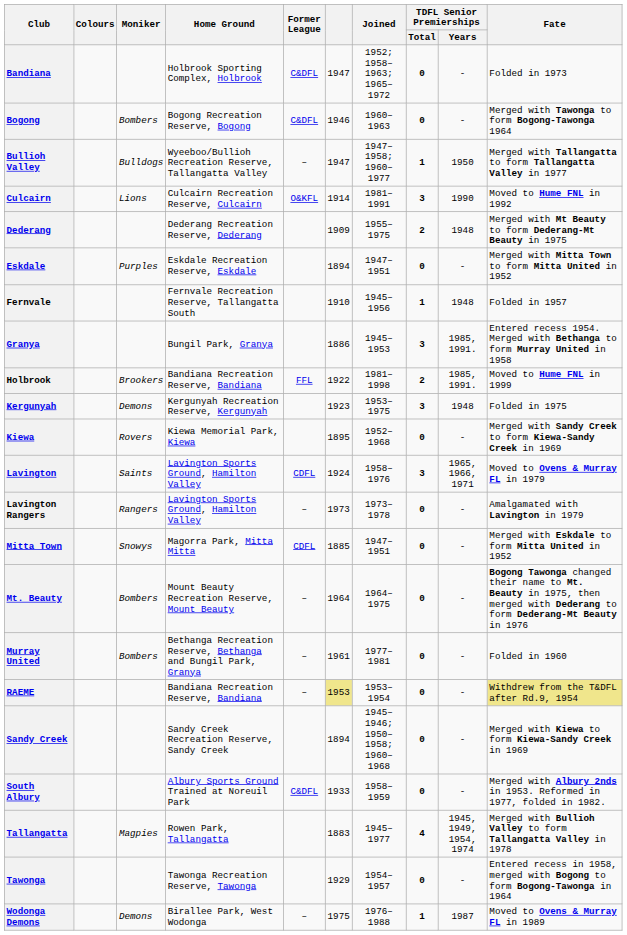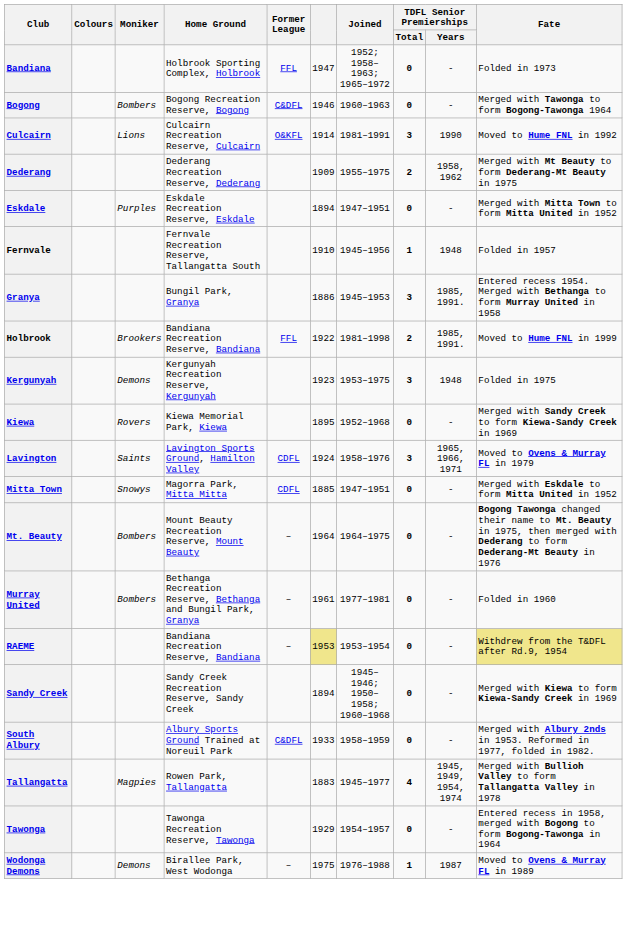Bandiana | Former League: C&DFL -> FFL
- row: Bullioh Valley | Bulldogs | Wyeeboo/Bullioh Recreation Reserve, Tallangatta Valley | – | 1947 | 1947–1958; 1960–1977 | 1 | 1950 | Merged with Tallangatta to form Tallangatta Valley in 1977
Dederang | TDFL Senior Premierships / Years: 1948 -> 1958, 1962
- row: Lavington Rangers | Rangers | Lavington Sports Ground, Hamilton Valley | – | 1973 | 1973–1978 | 0 | - | Amalgamated with Lavington in 1979
